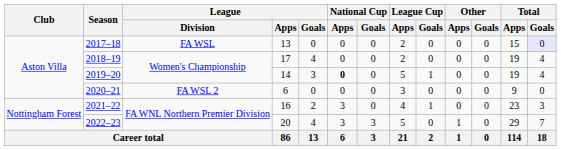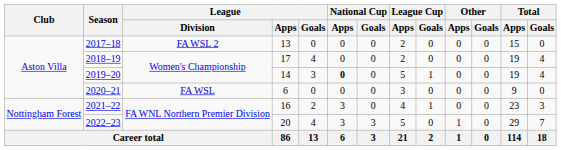2017–18 | League / Division: FA WSL -> FA WSL 2
2017–18 | Total / Goals: lavender background -> no background
2020–21 | League / Division: FA WSL 2 -> FA WSL
